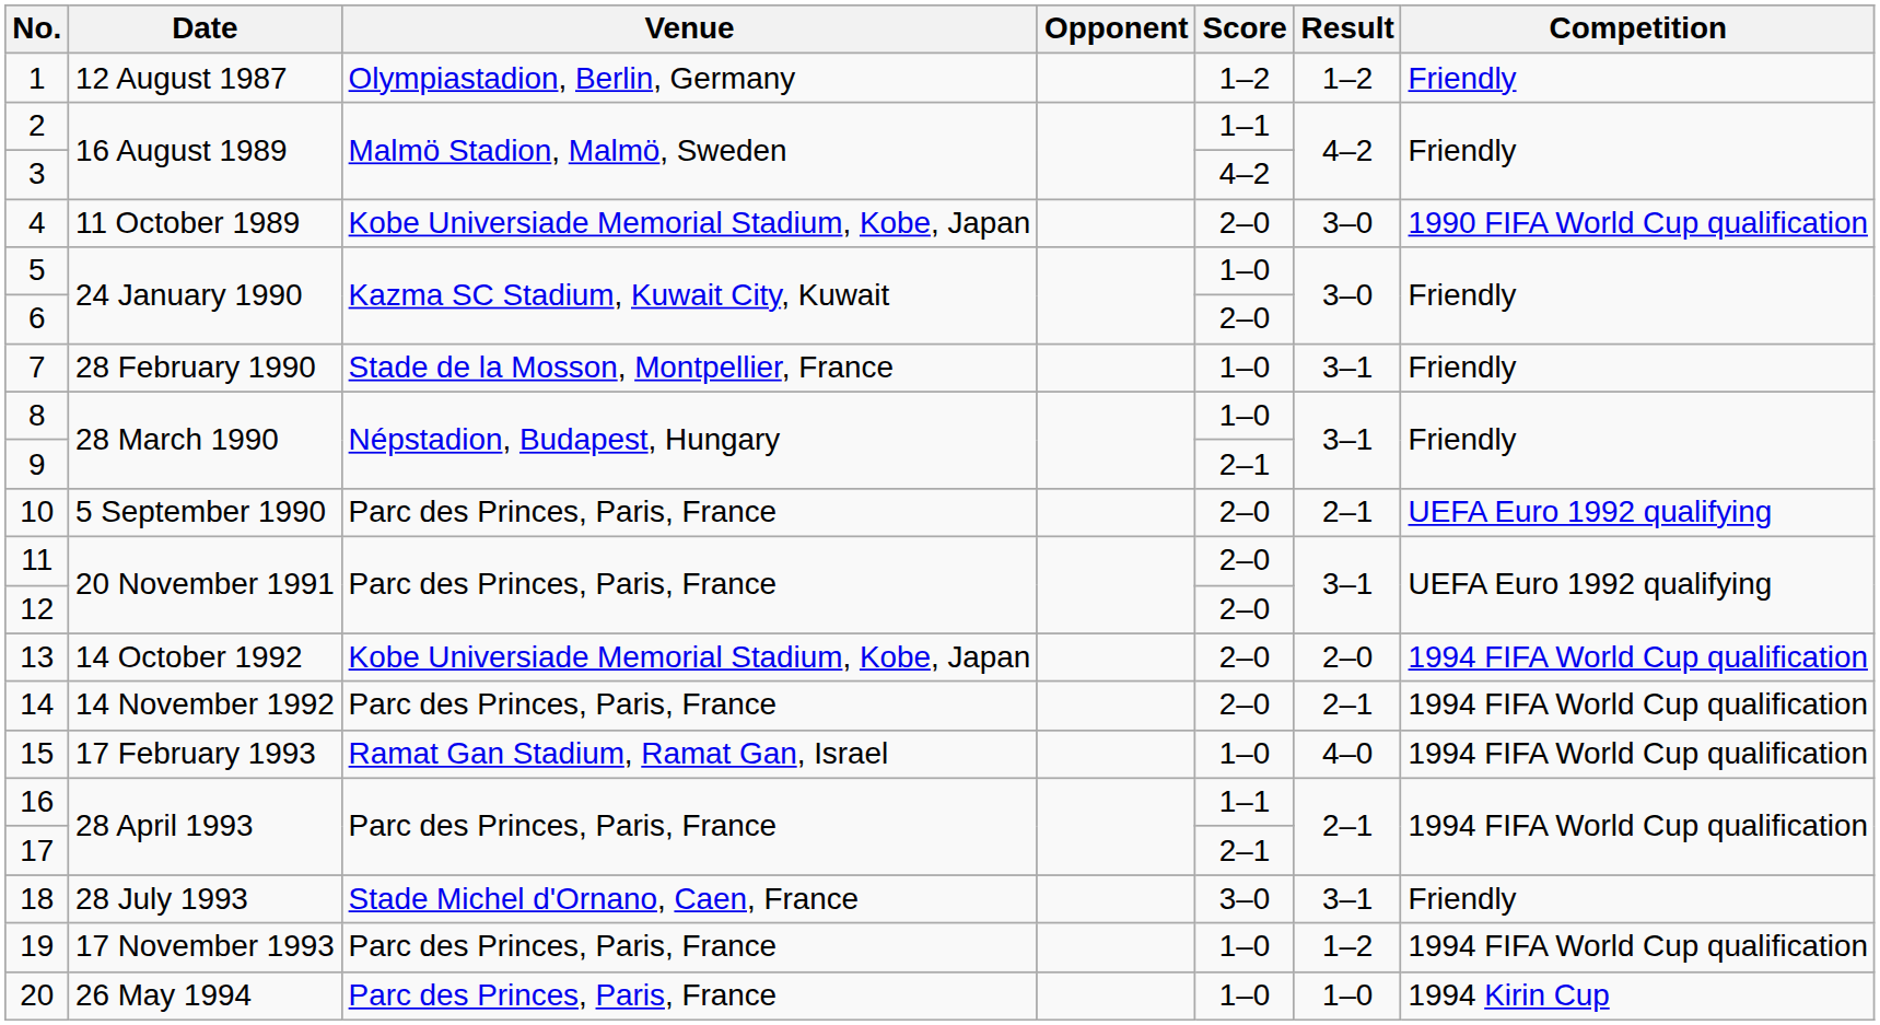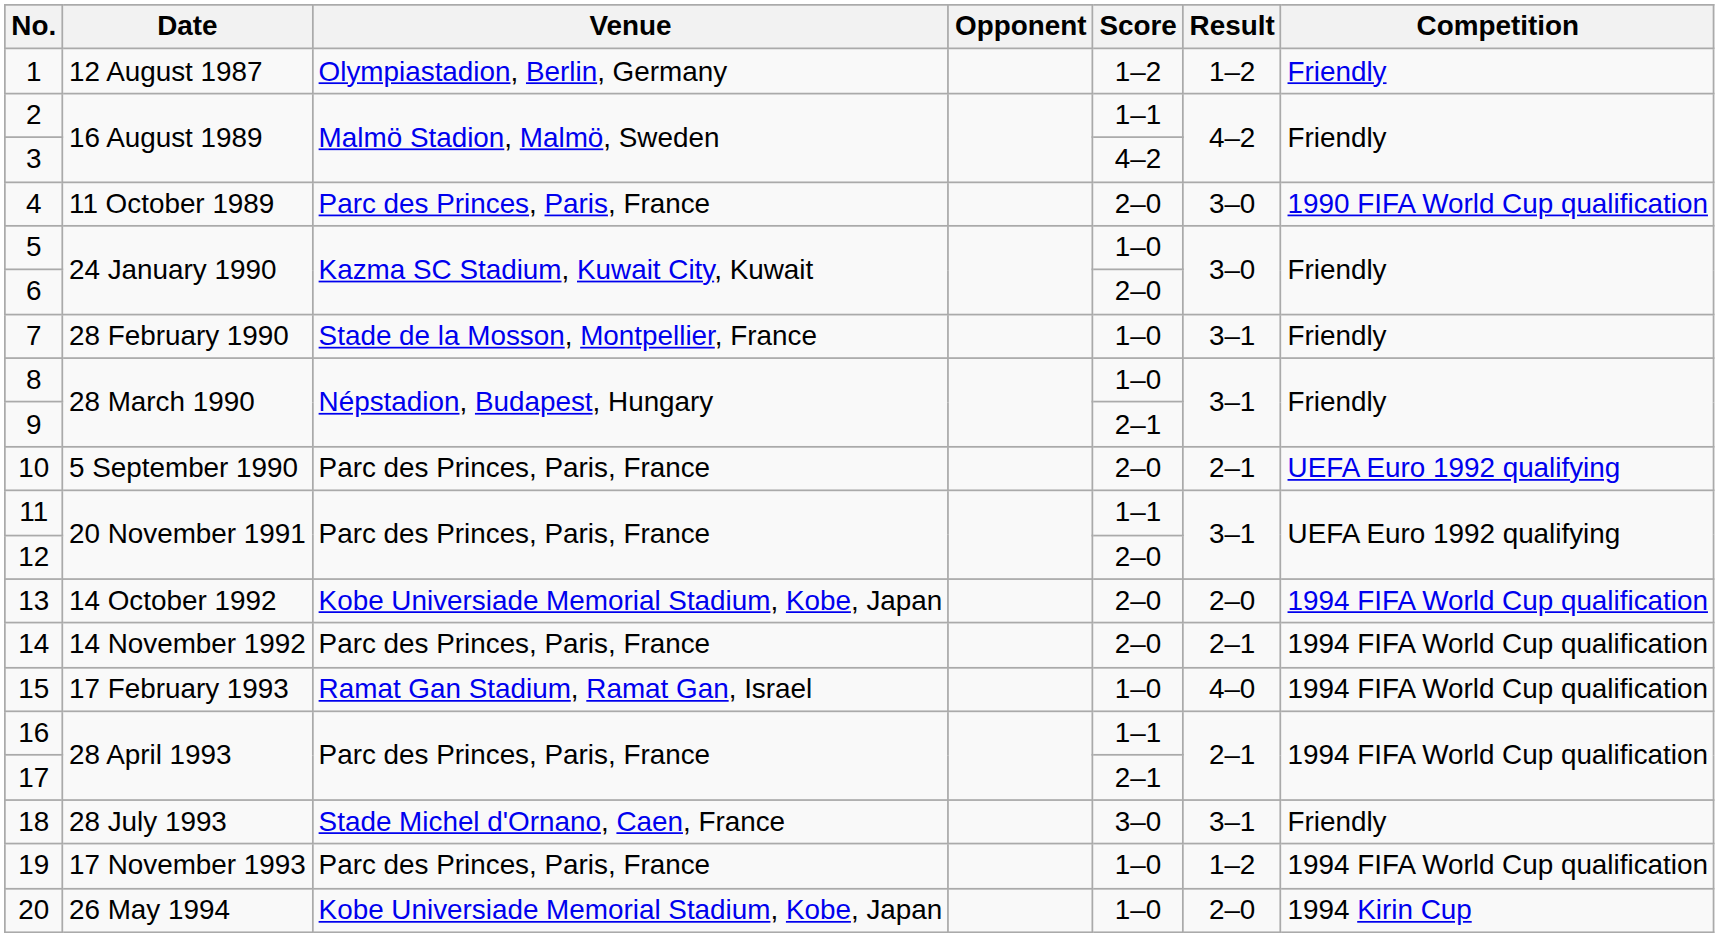4 | Venue: Kobe Universiade Memorial Stadium, Kobe, Japan -> Parc des Princes, Paris, France
11 | Score: 2–0 -> 1–1
20 | Venue: Parc des Princes, Paris, France -> Kobe Universiade Memorial Stadium, Kobe, Japan
20 | Result: 1–0 -> 2–0
